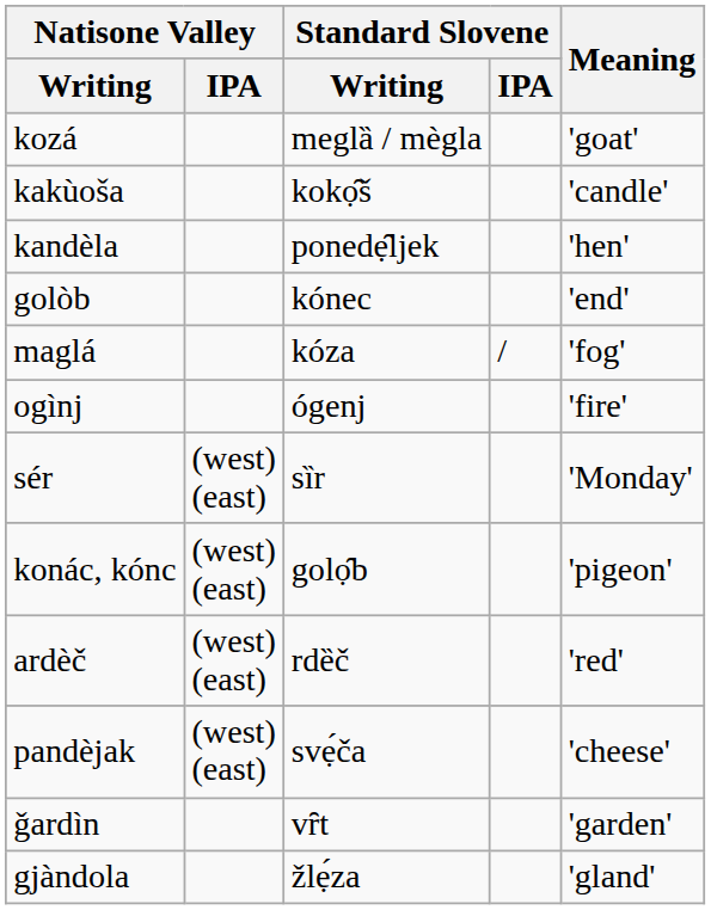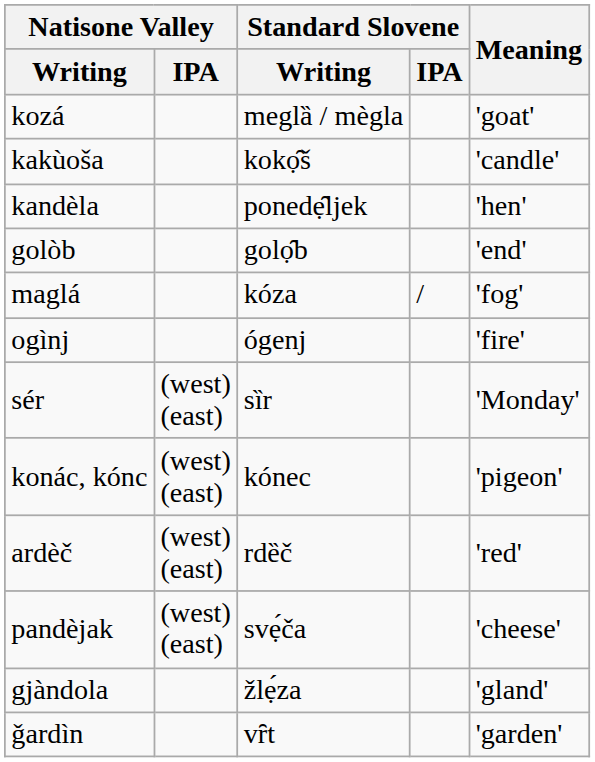golòb | Standard Slovene / Writing: kónec -> golọ̑b
konác, kónc | Standard Slovene / Writing: golọ̑b -> kónec
rows swapped: ǧardìn <-> gjàndola
